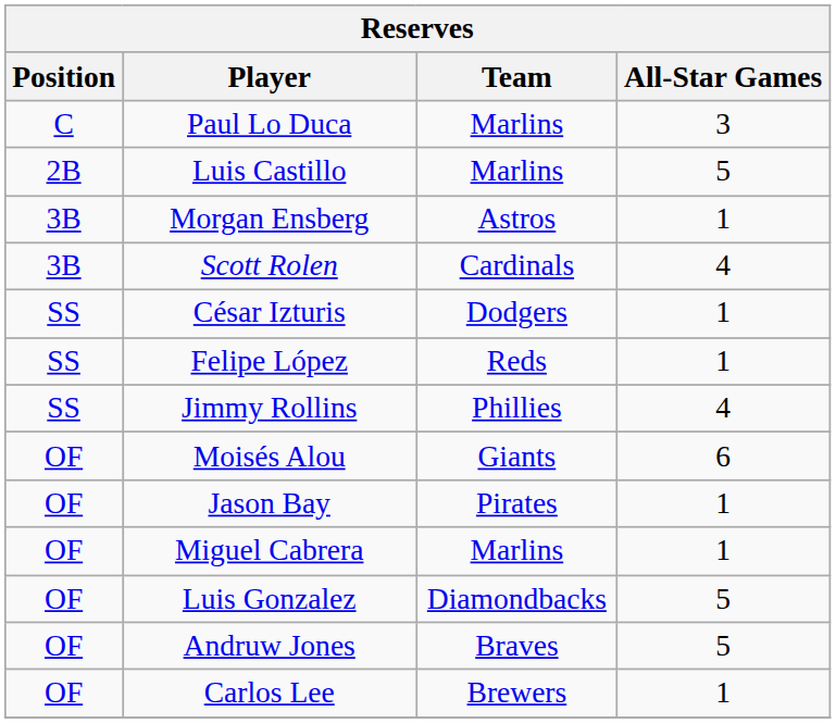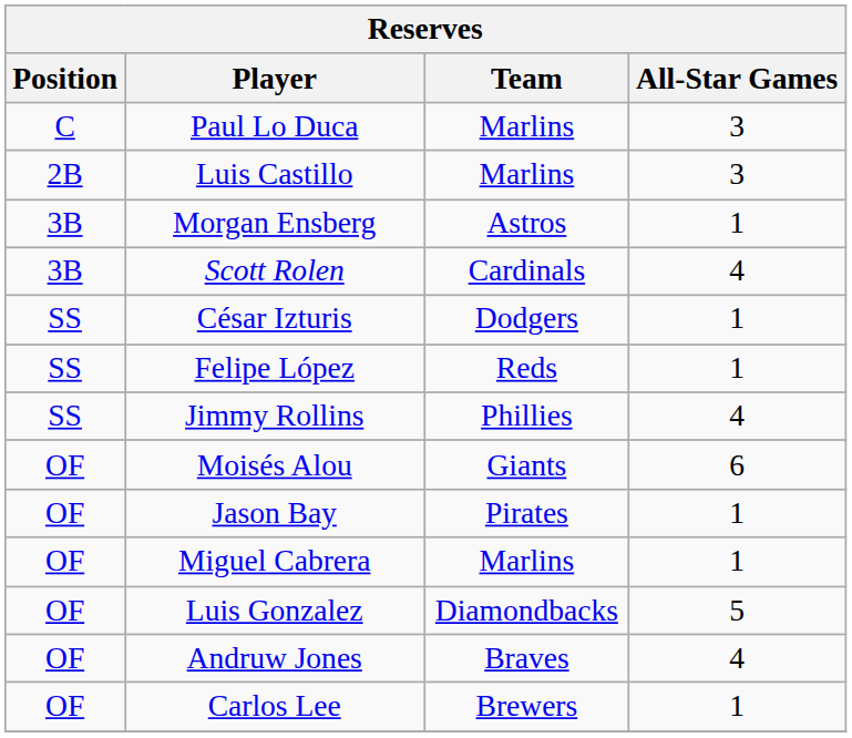Luis Castillo | All-Star Games: 5 -> 3
Andruw Jones | All-Star Games: 5 -> 4
